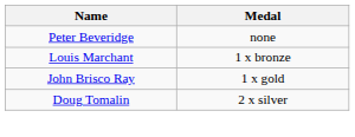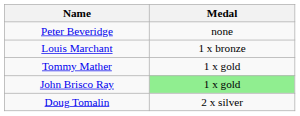+ row: Tommy Mather | 1 x gold
John Brisco Ray | Medal: no background -> lightgreen background
